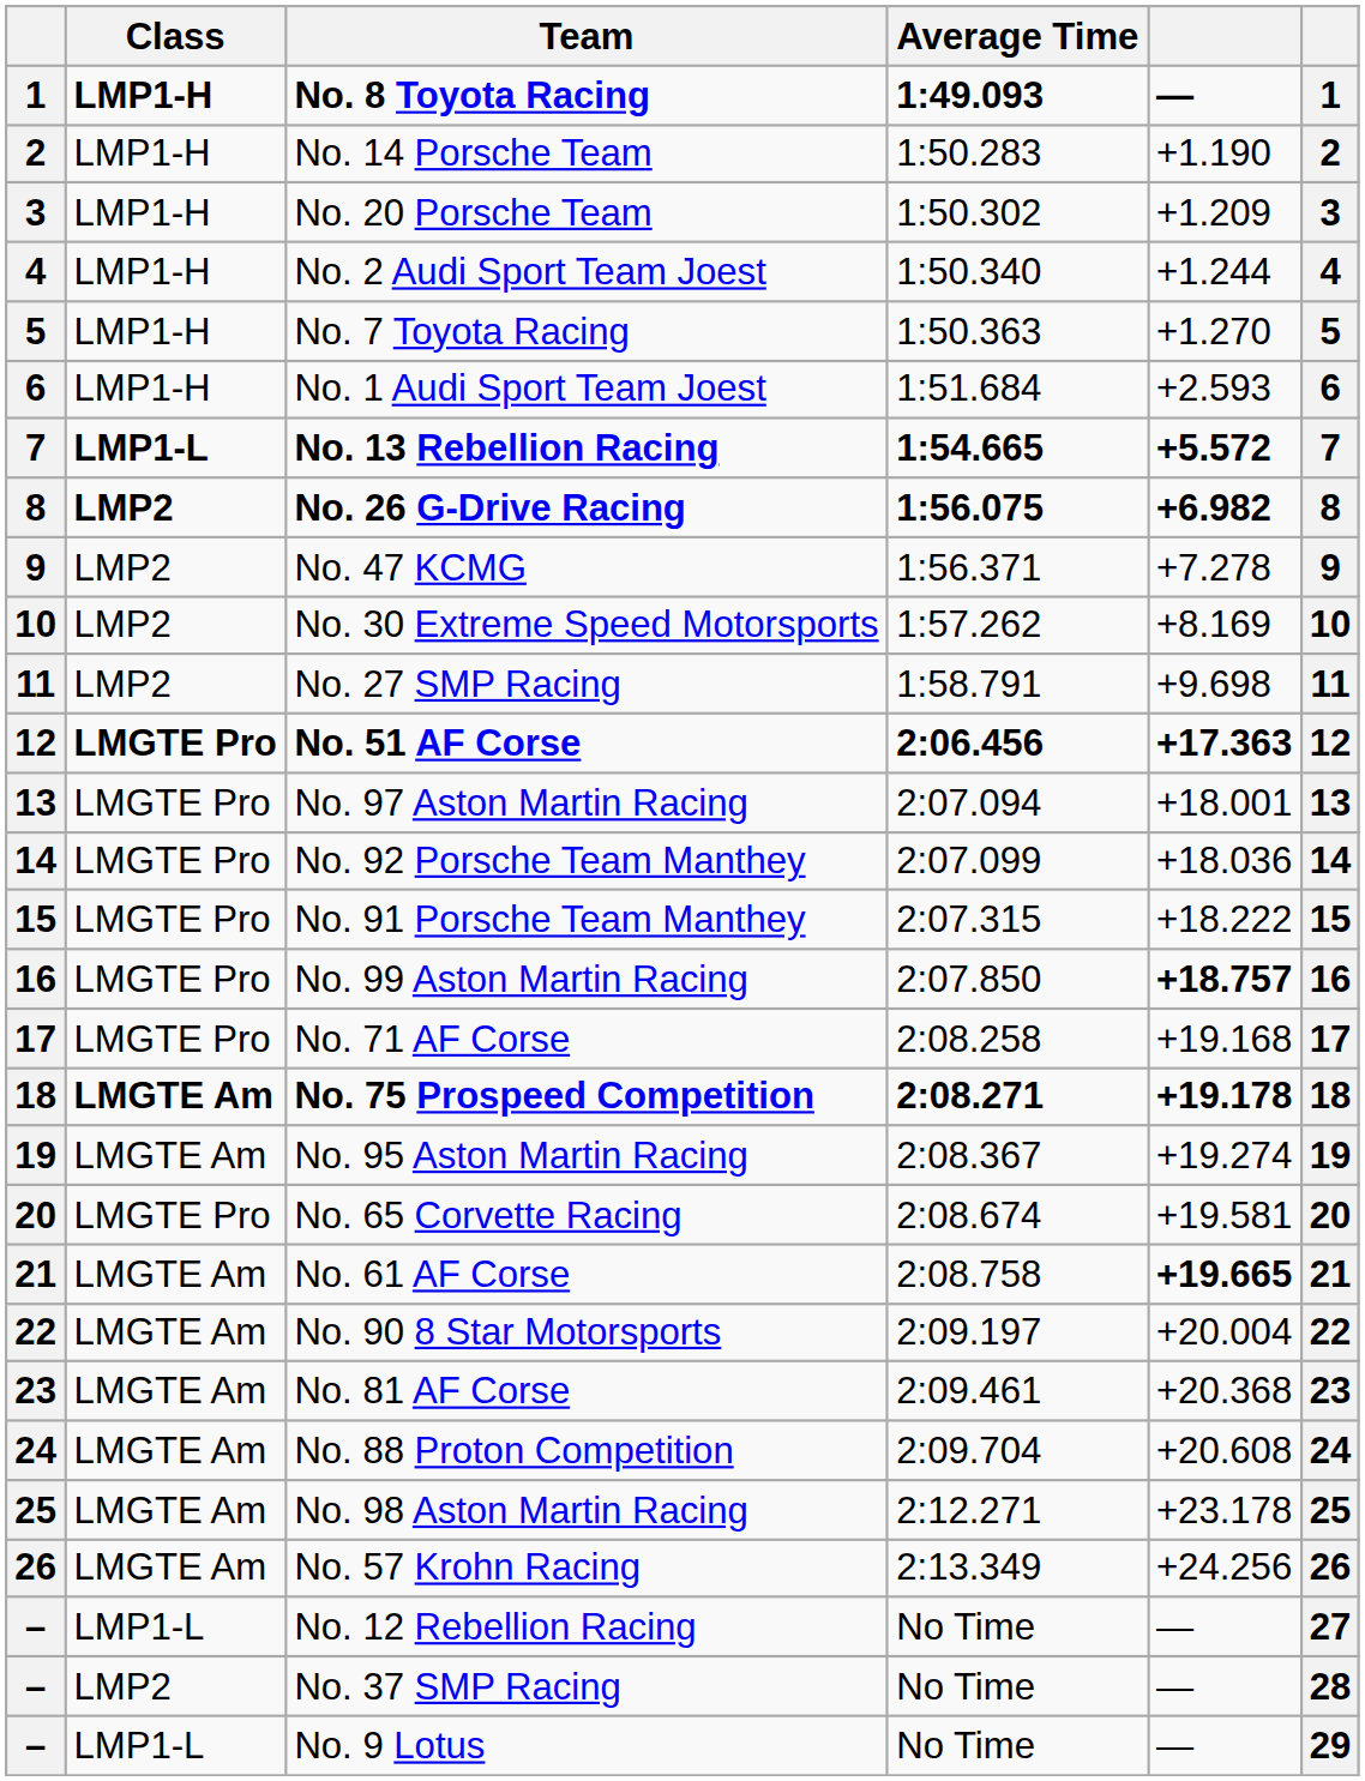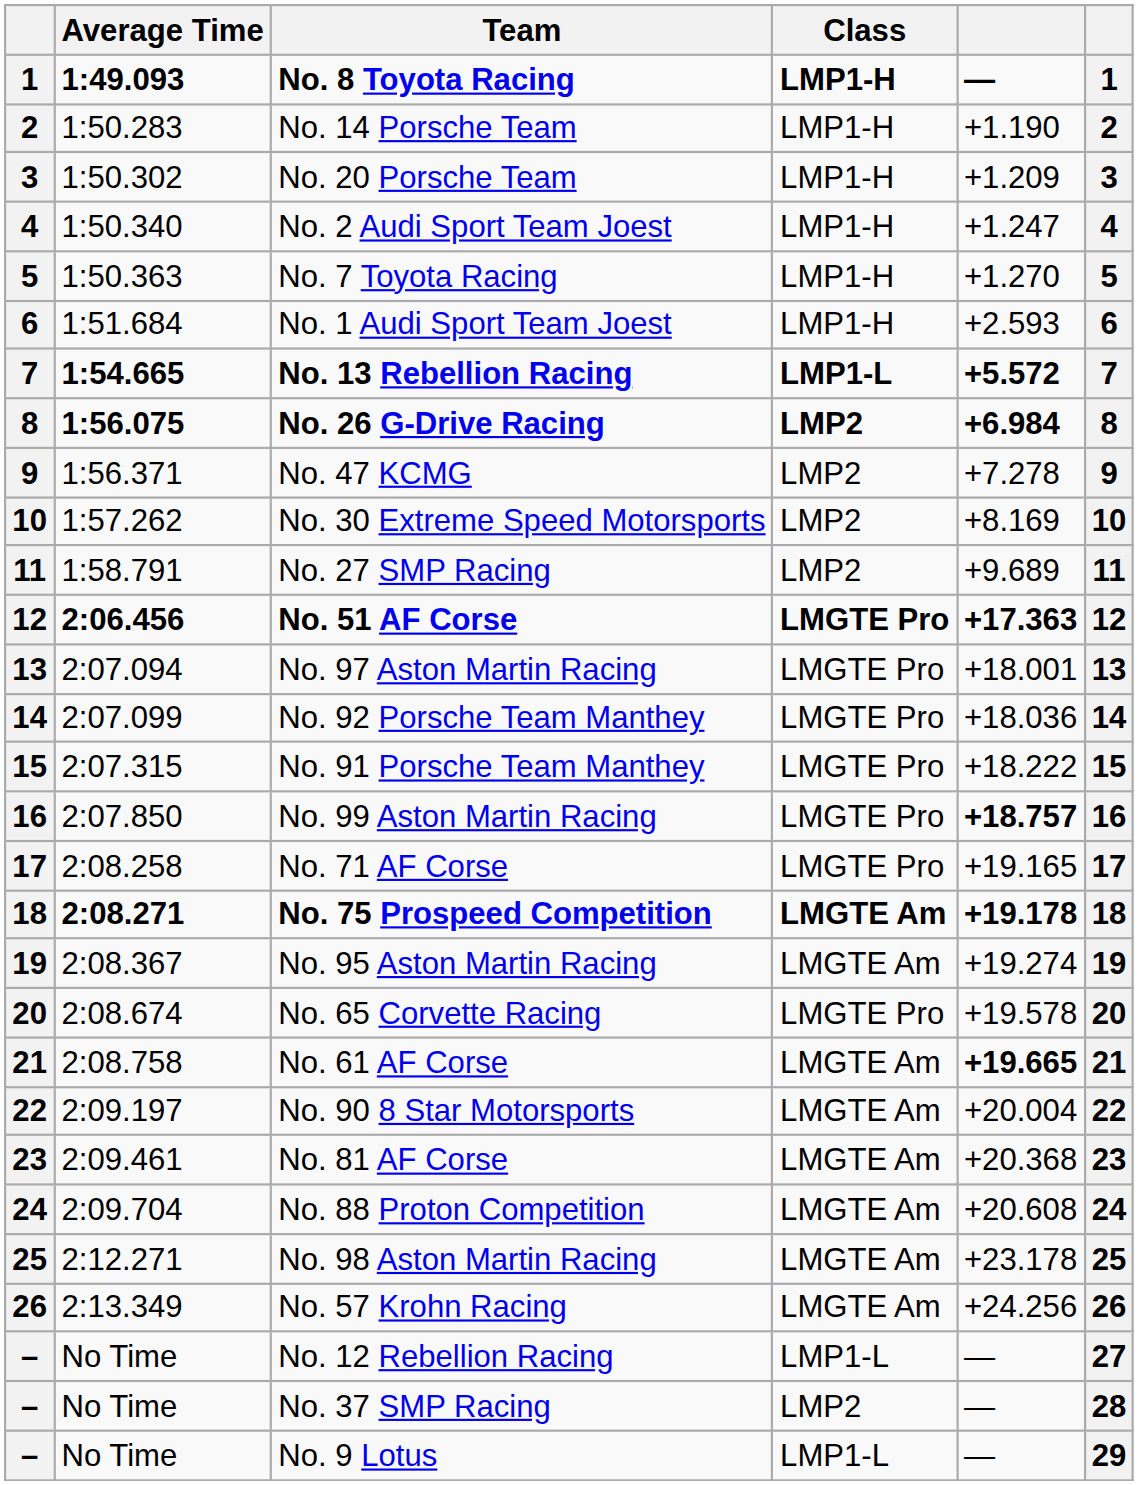columns swapped: Class <-> Average Time
No. 2 Audi Sport Team Joest | column 5: +1.244 -> +1.247
No. 26 G-Drive Racing | column 5: +6.982 -> +6.984
No. 27 SMP Racing | column 5: +9.698 -> +9.689
No. 71 AF Corse | column 5: +19.168 -> +19.165
No. 65 Corvette Racing | column 5: +19.581 -> +19.578
